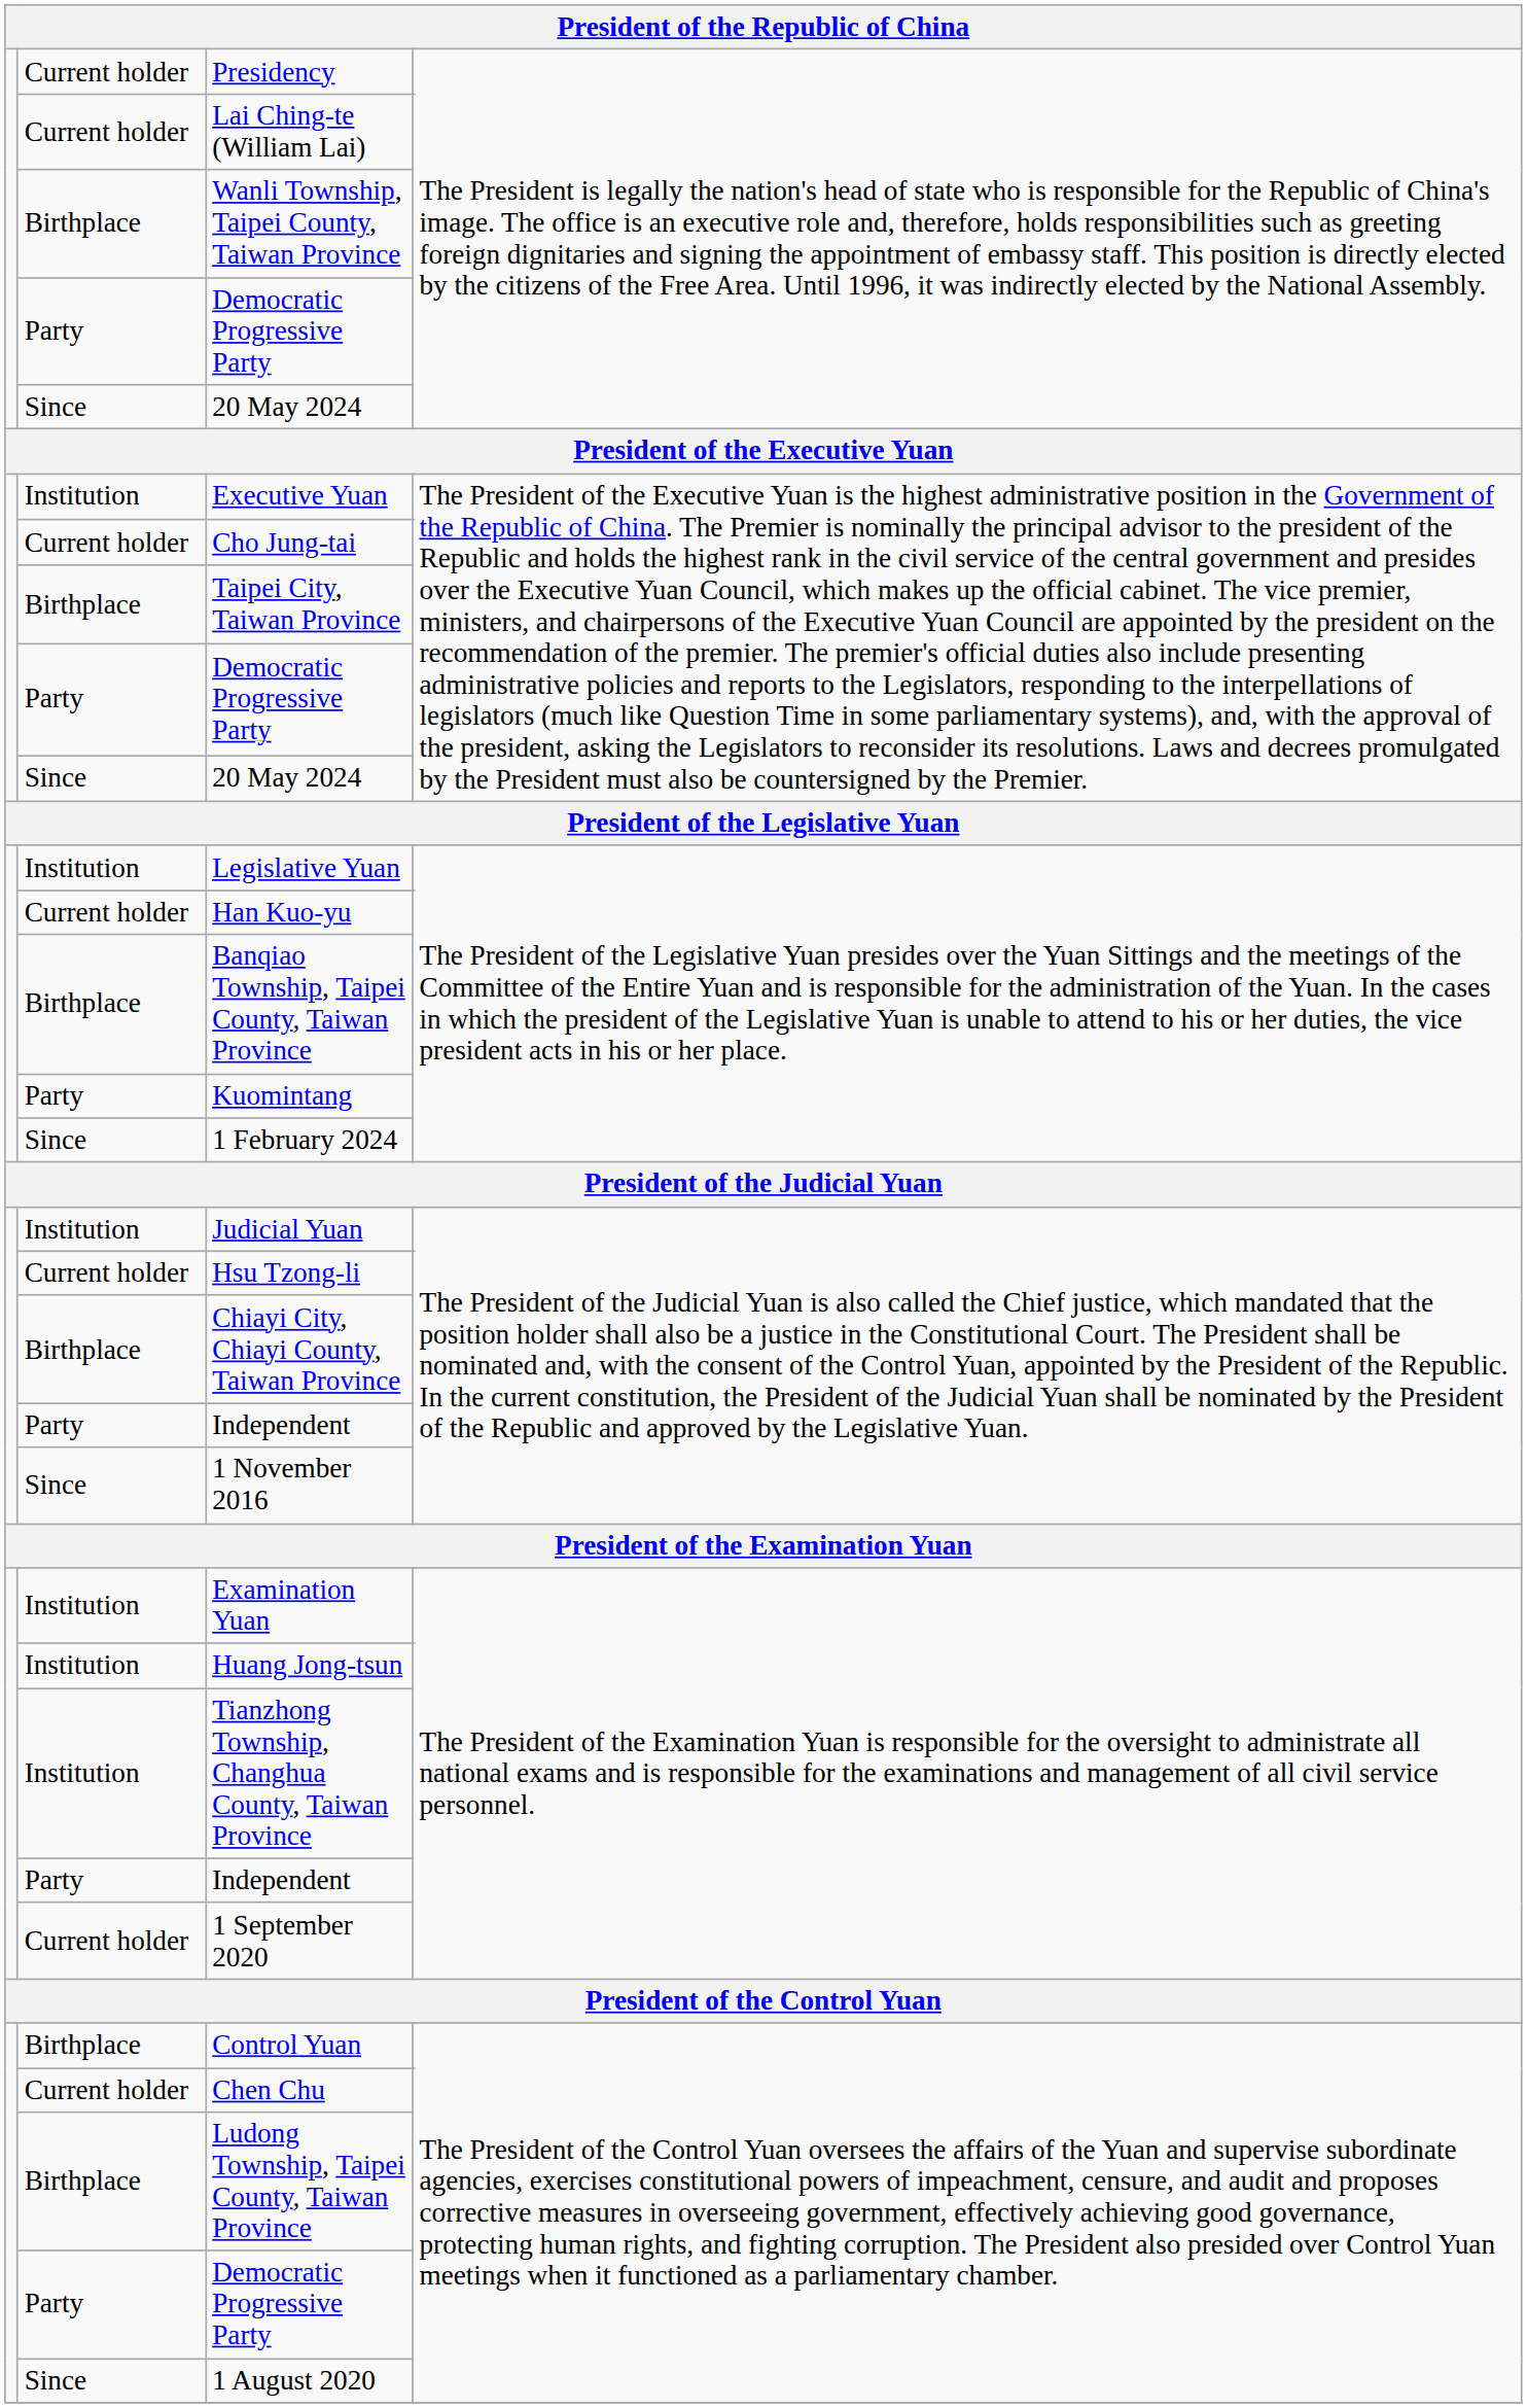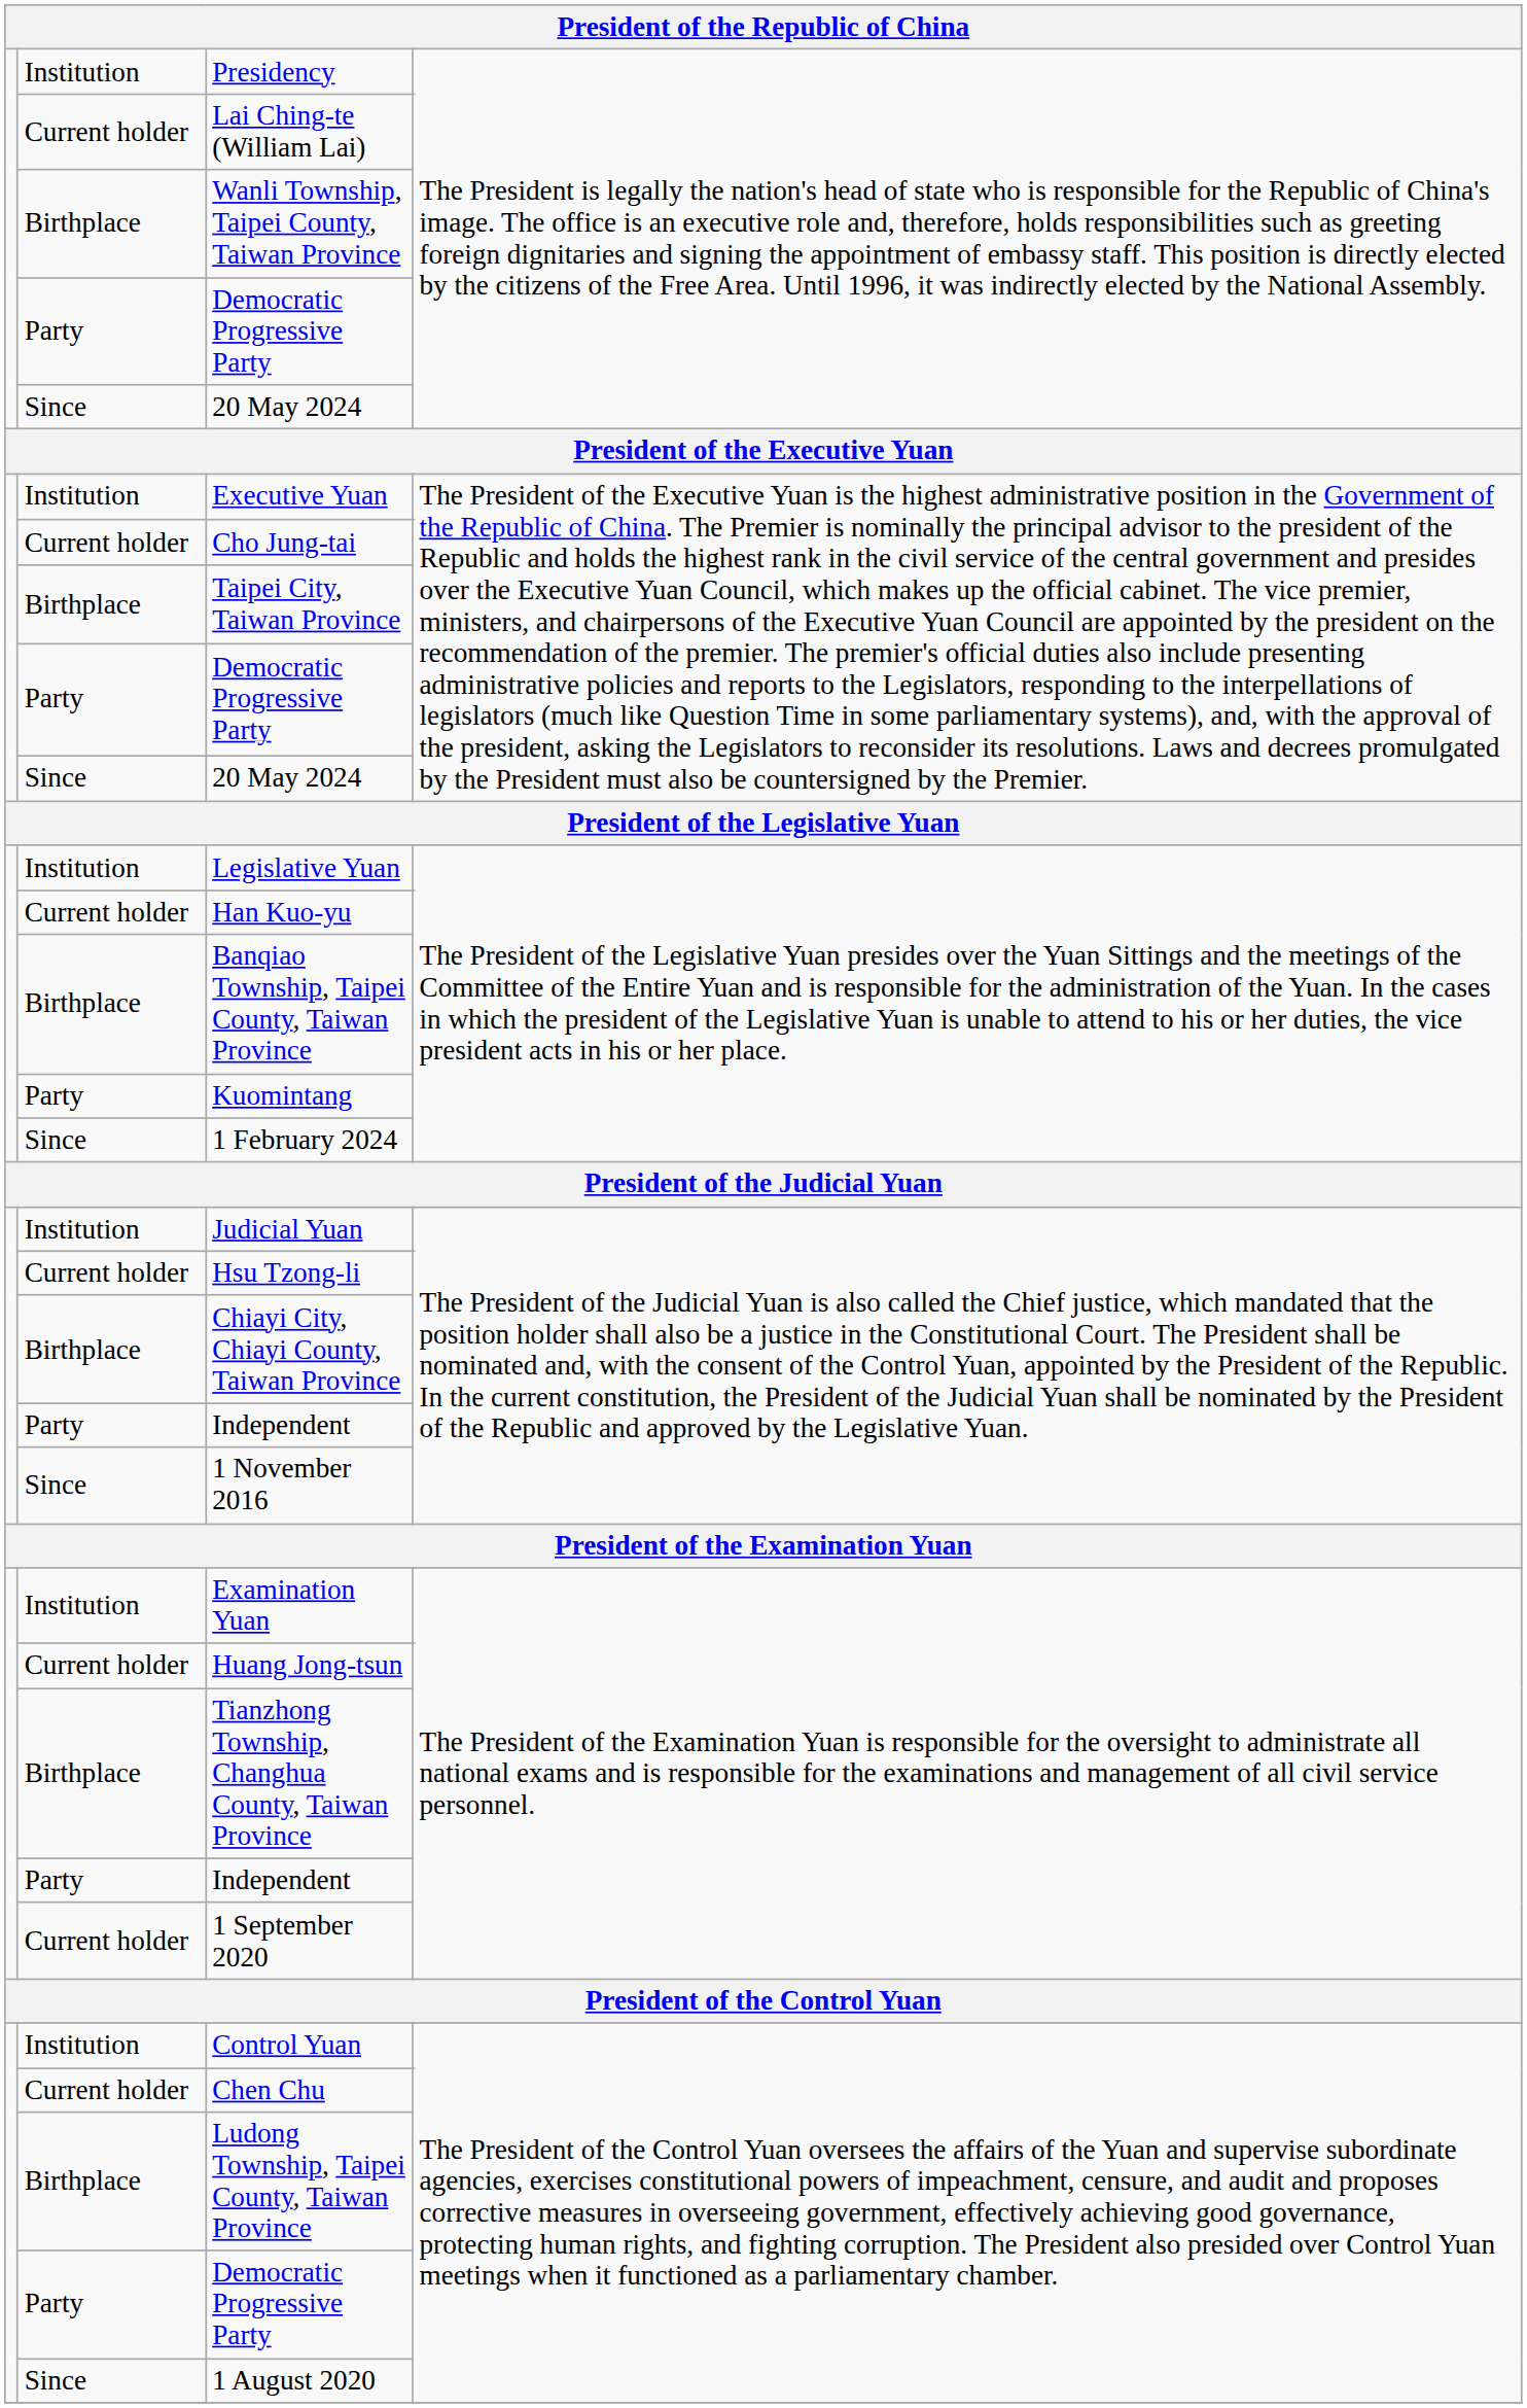Presidency | column 2: Current holder -> Institution
Huang Jong-tsun | column 2: Institution -> Current holder
Tianzhong Township, Changhua County, Taiwan Province | column 2: Institution -> Birthplace
Control Yuan | column 2: Birthplace -> Institution
